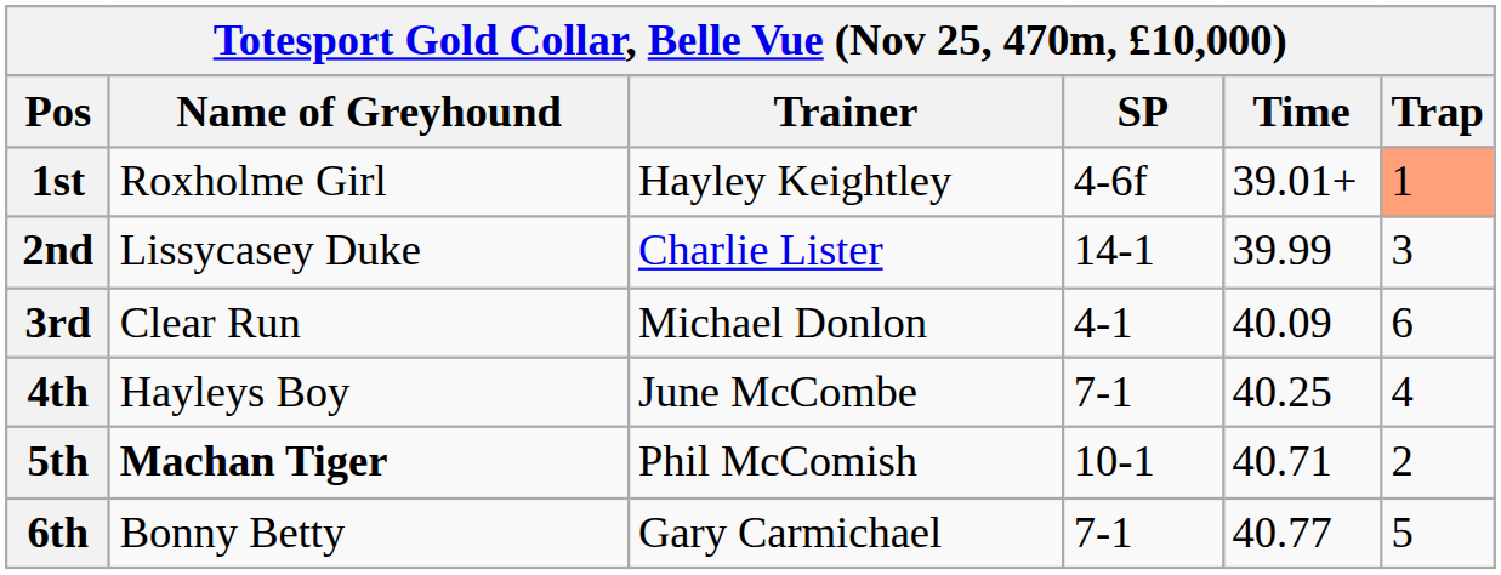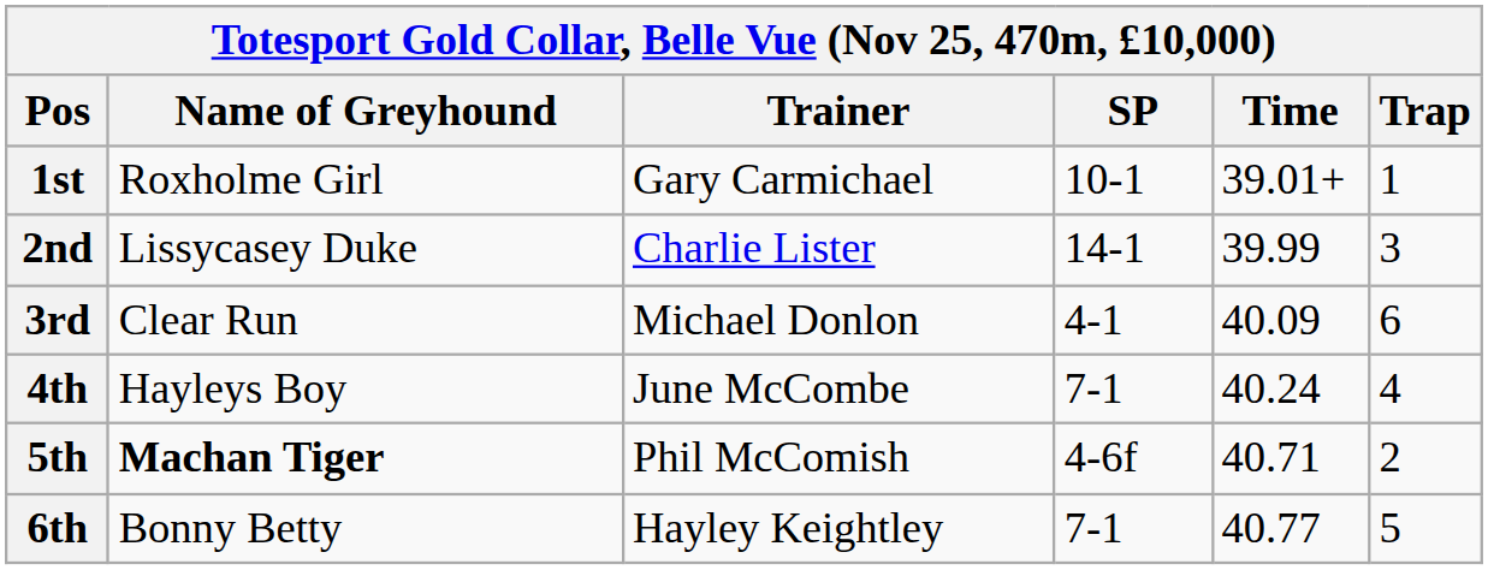1st | Trainer: Hayley Keightley -> Gary Carmichael
1st | SP: 4-6f -> 10-1
1st | Trap: lightsalmon background -> no background
4th | Time: 40.25 -> 40.24
5th | SP: 10-1 -> 4-6f
6th | Trainer: Gary Carmichael -> Hayley Keightley
